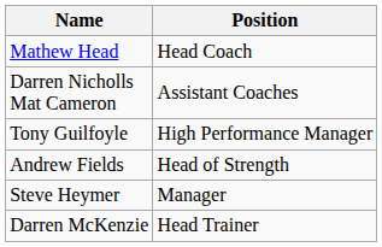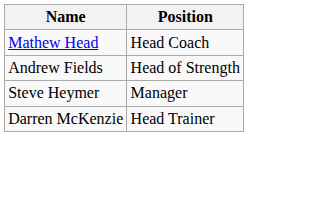- row: Darren Nicholls Mat Cameron | Assistant Coaches
- row: Tony Guilfoyle | High Performance Manager
